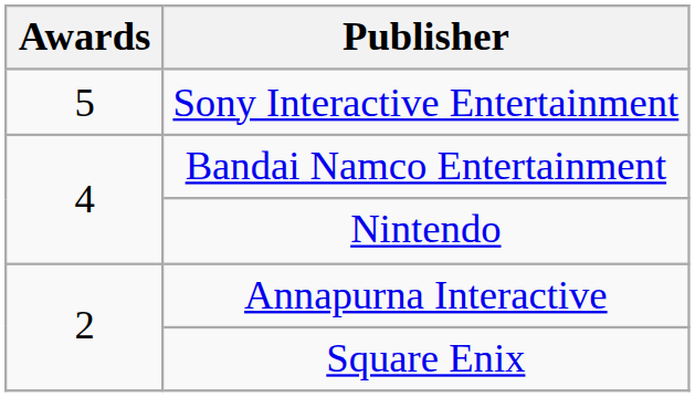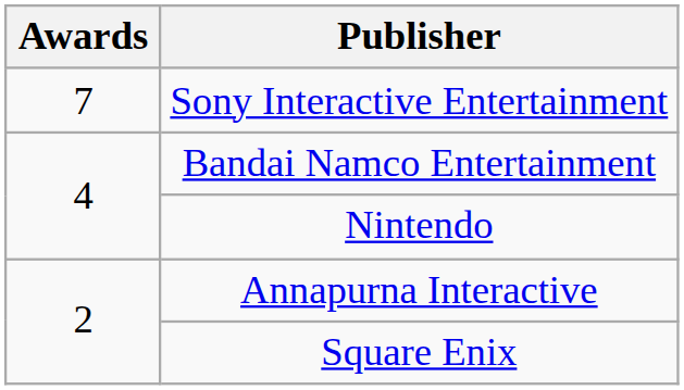Sony Interactive Entertainment | Awards: 5 -> 7
